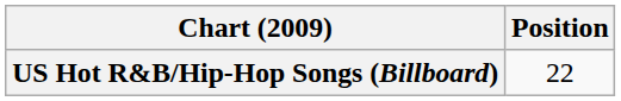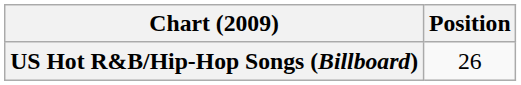US Hot R&B/Hip-Hop Songs (Billboard) | Position: 22 -> 26
